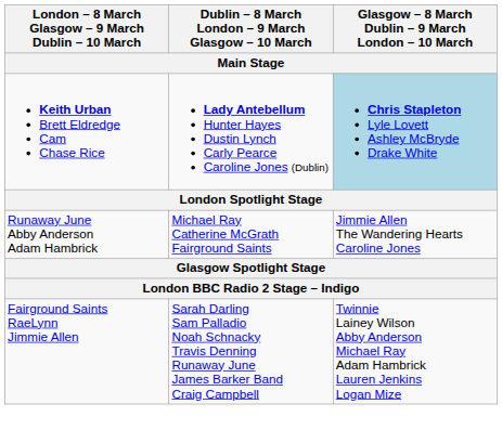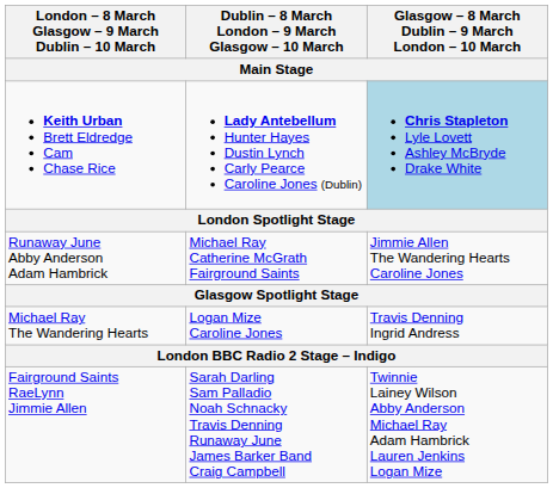+ row: Michael Ray The Wandering Hearts | Logan Mize Caroline Jones | Travis Denning Ingrid Andress
